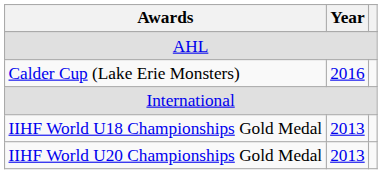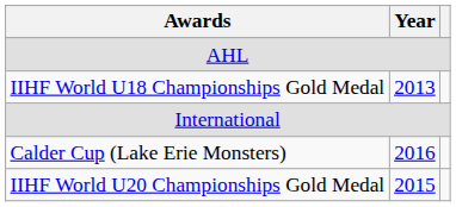rows swapped: Calder Cup (Lake Erie Monsters) <-> IIHF World U18 Championships Gold Medal
IIHF World U20 Championships Gold Medal | Year: 2013 -> 2015
